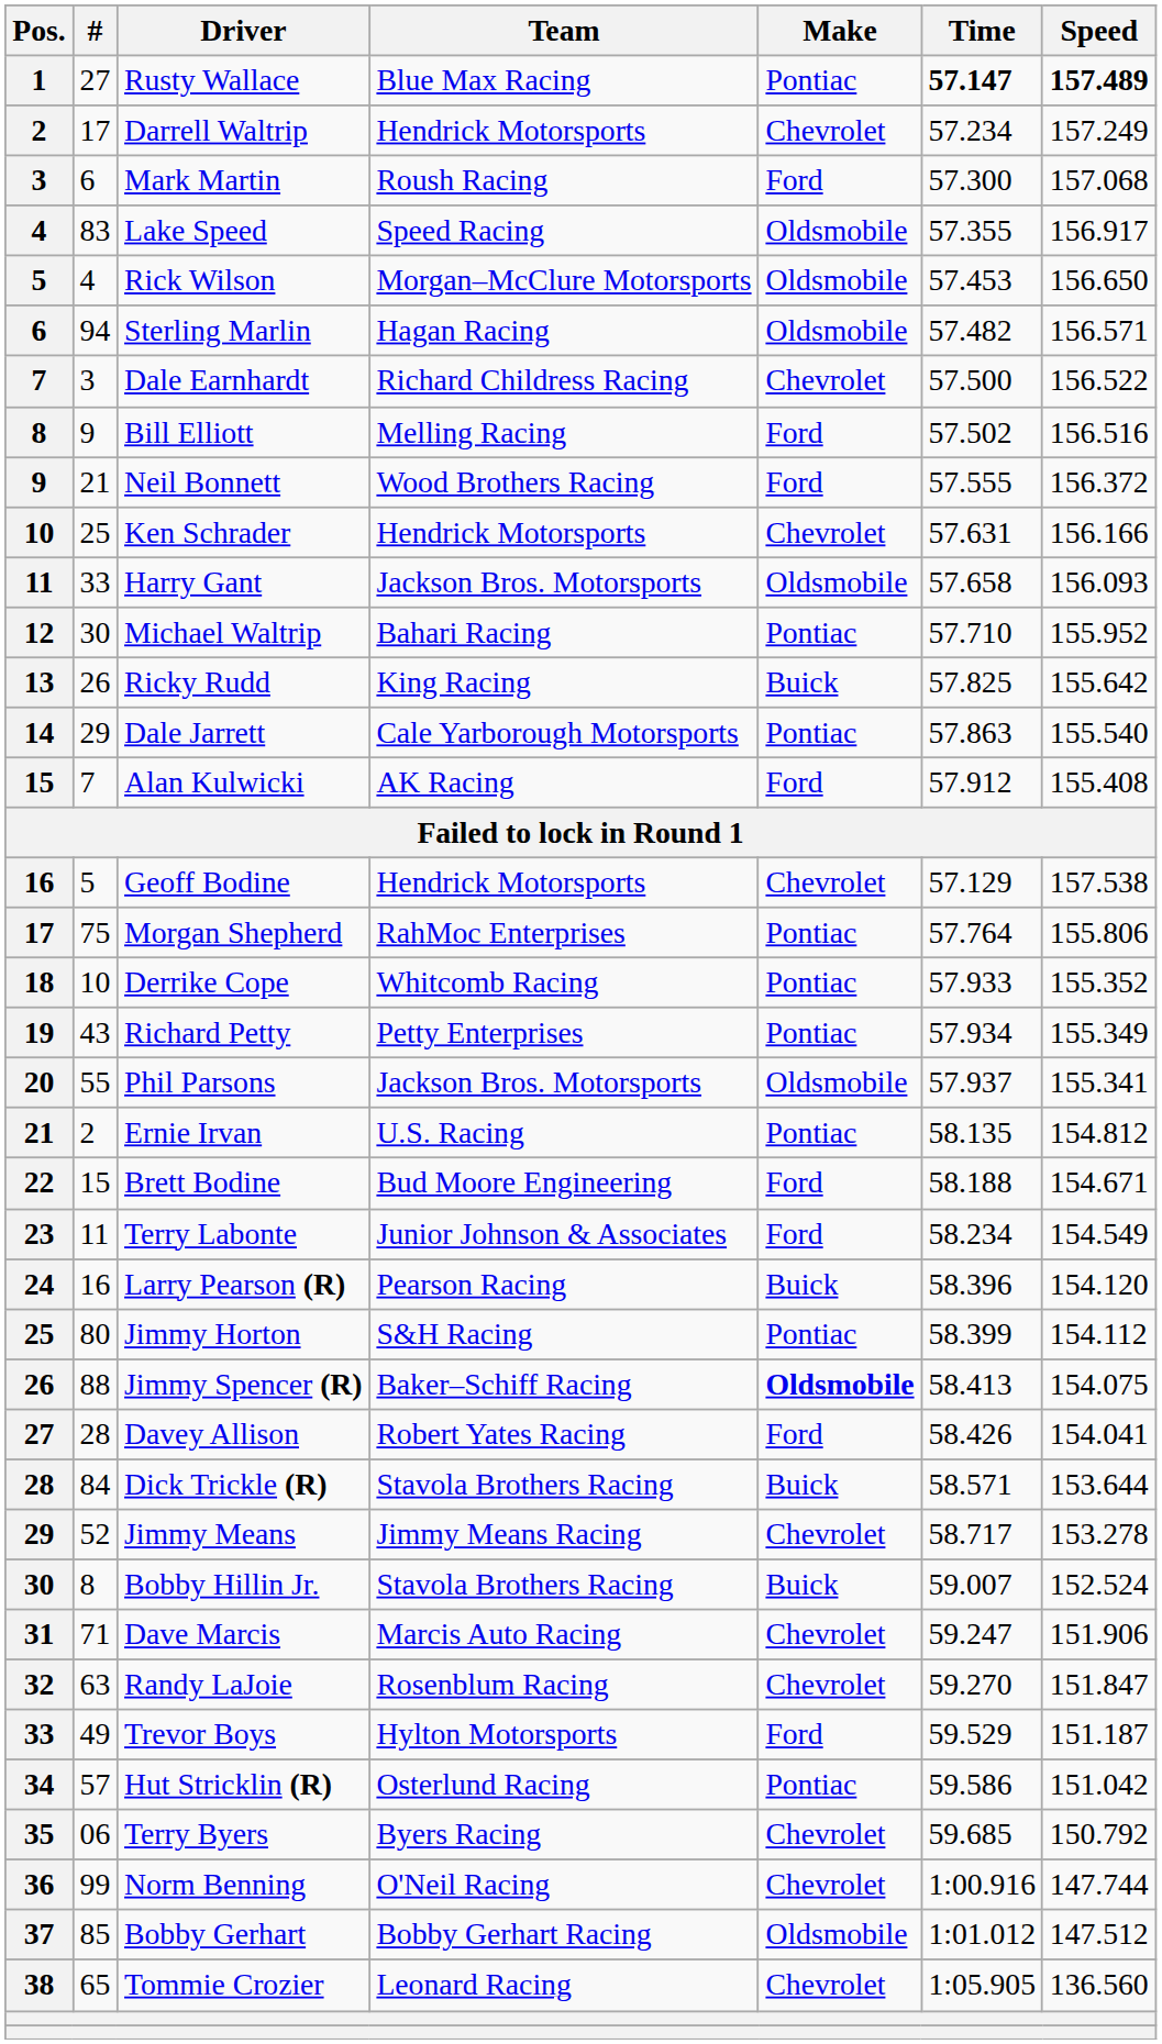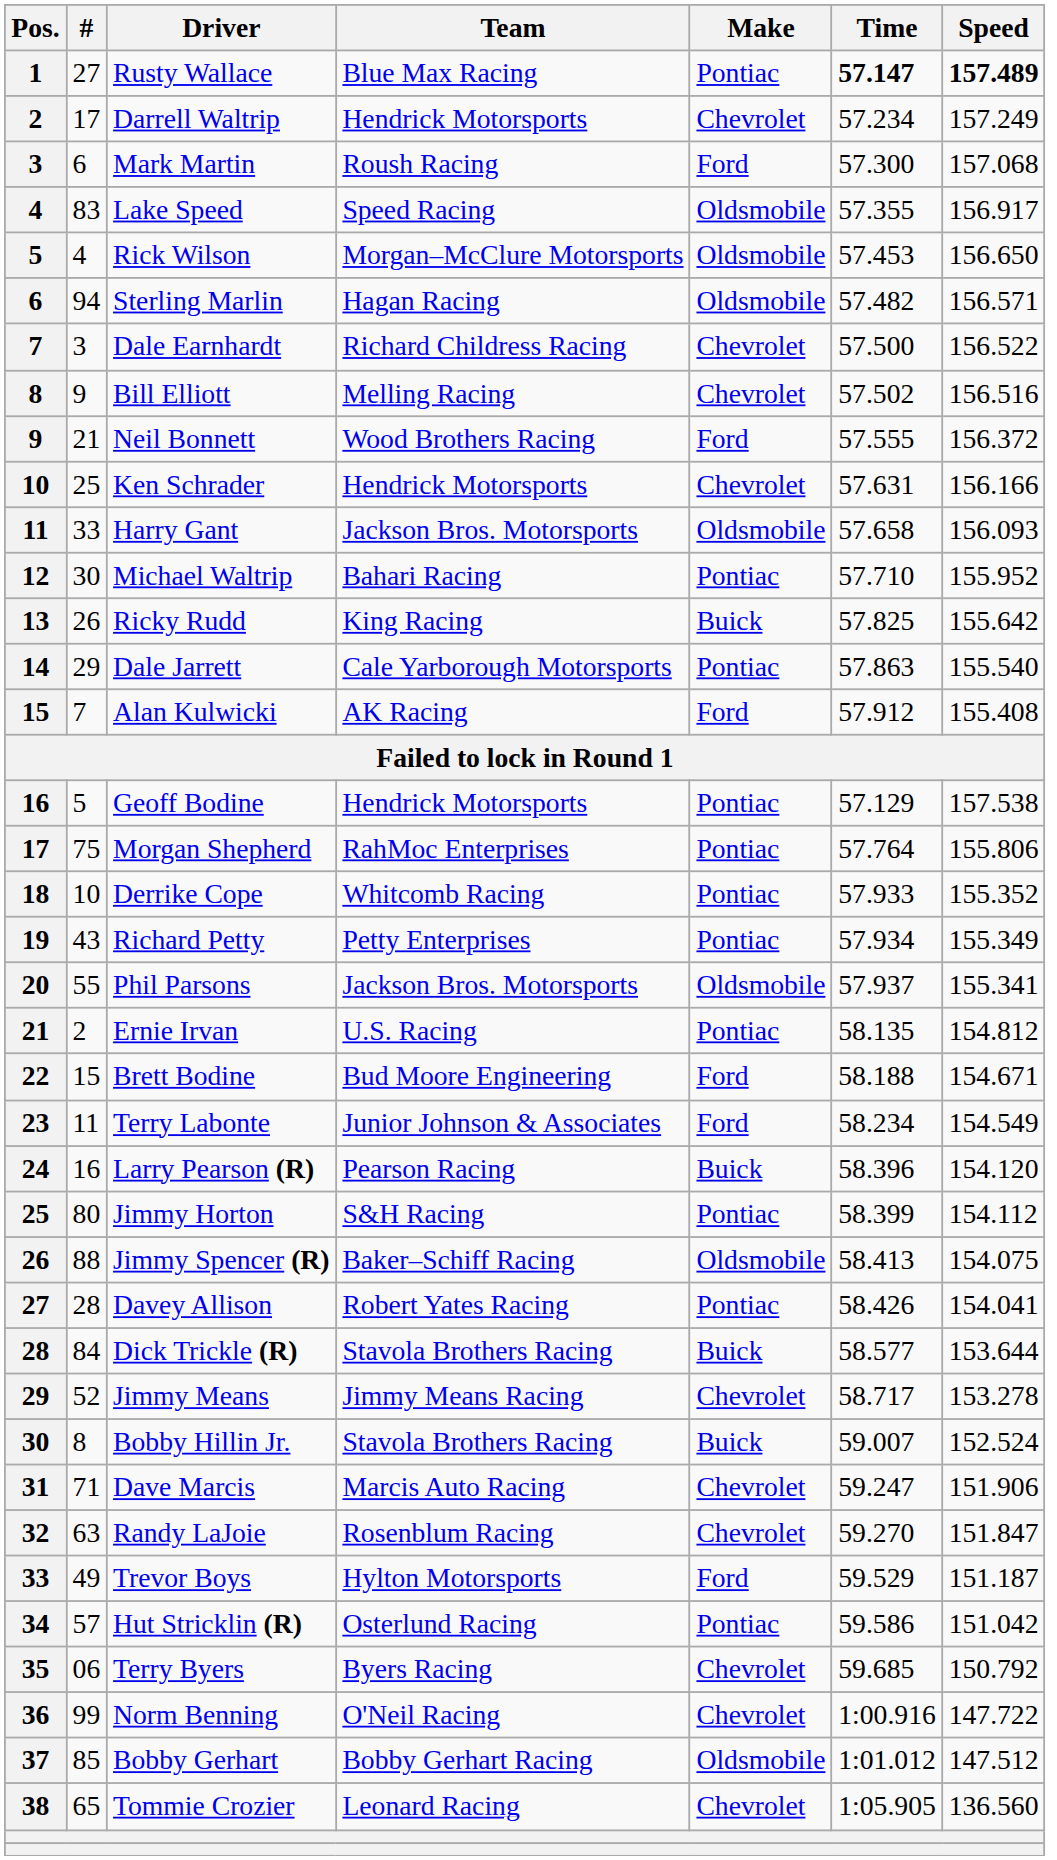Bill Elliott | Make: Ford -> Chevrolet
Geoff Bodine | Make: Chevrolet -> Pontiac
Jimmy Spencer (R) | Make: bold -> normal
Davey Allison | Make: Ford -> Pontiac
Dick Trickle (R) | Time: 58.571 -> 58.577
Norm Benning | Speed: 147.744 -> 147.722
